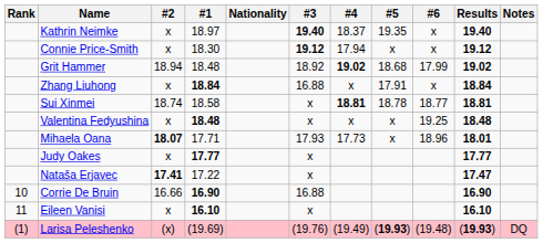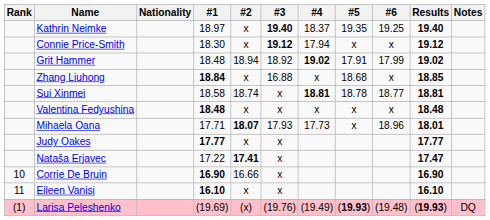columns swapped: Nationality <-> #2
Kathrin Neimke | #6: x -> 19.25
Grit Hammer | #5: 18.68 -> 17.91
Zhang Liuhong | #5: 17.91 -> 18.68
Zhang Liuhong | Results: 18.84 -> 18.85
Valentina Fedyushina | #6: 19.25 -> x
Corrie De Bruin | #3: 16.88 -> x
